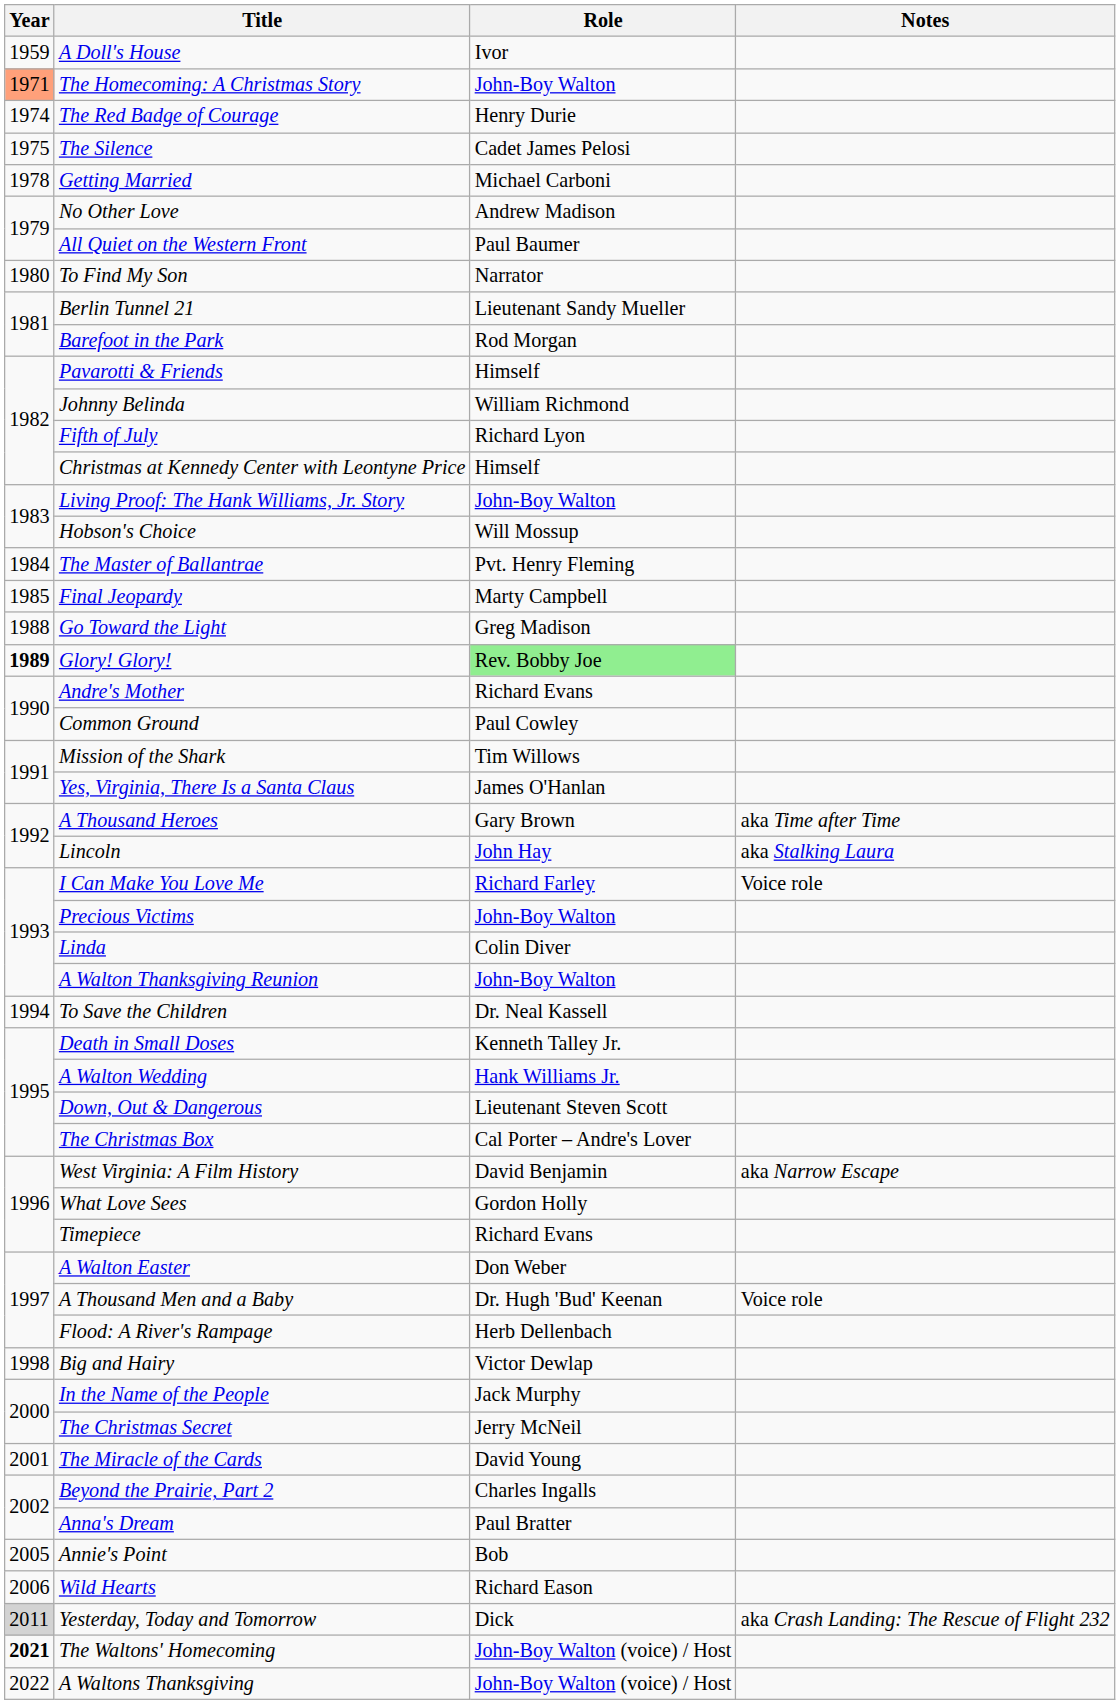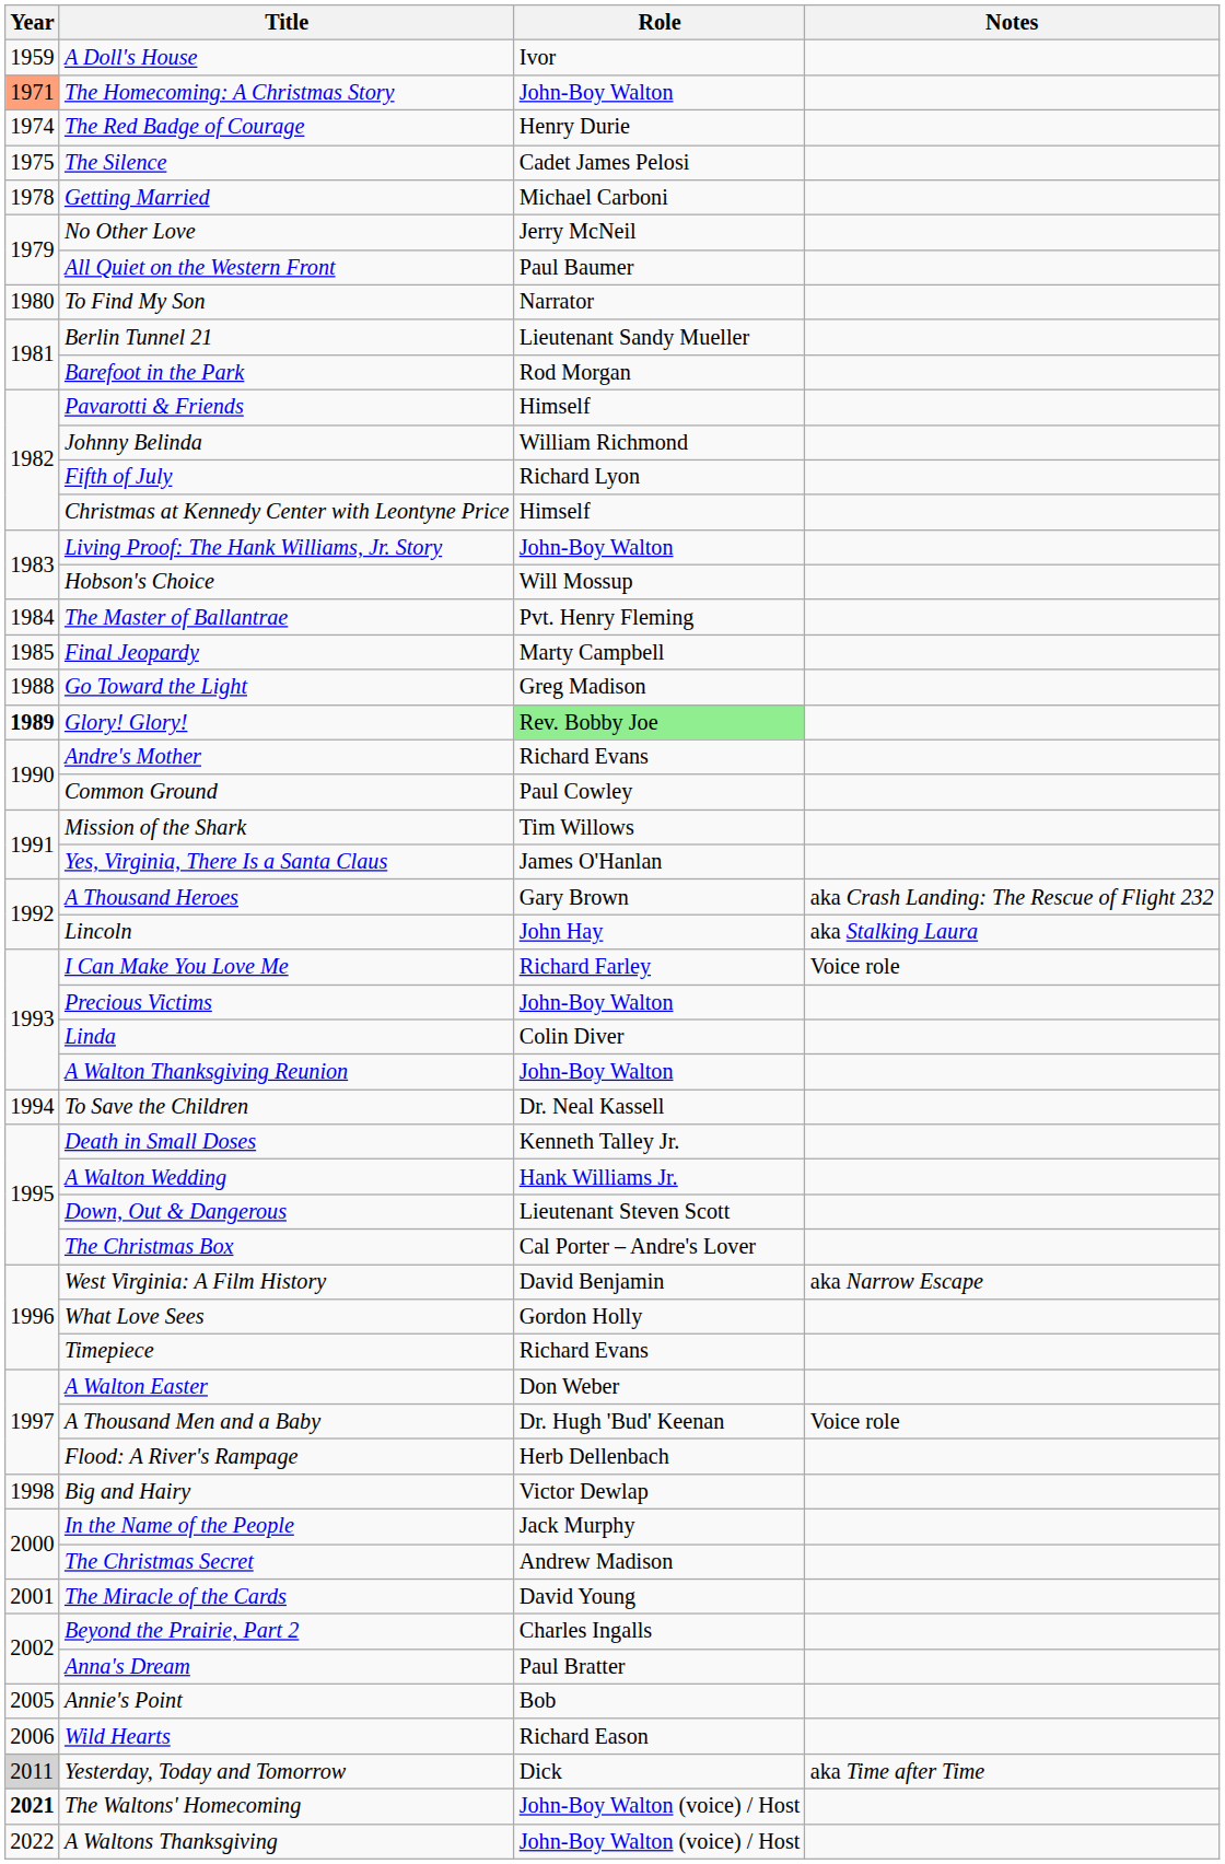No Other Love | Role: Andrew Madison -> Jerry McNeil
A Thousand Heroes | Notes: aka Time after Time -> aka Crash Landing: The Rescue of Flight 232
The Christmas Secret | Role: Jerry McNeil -> Andrew Madison
Yesterday, Today and Tomorrow | Notes: aka Crash Landing: The Rescue of Flight 232 -> aka Time after Time
